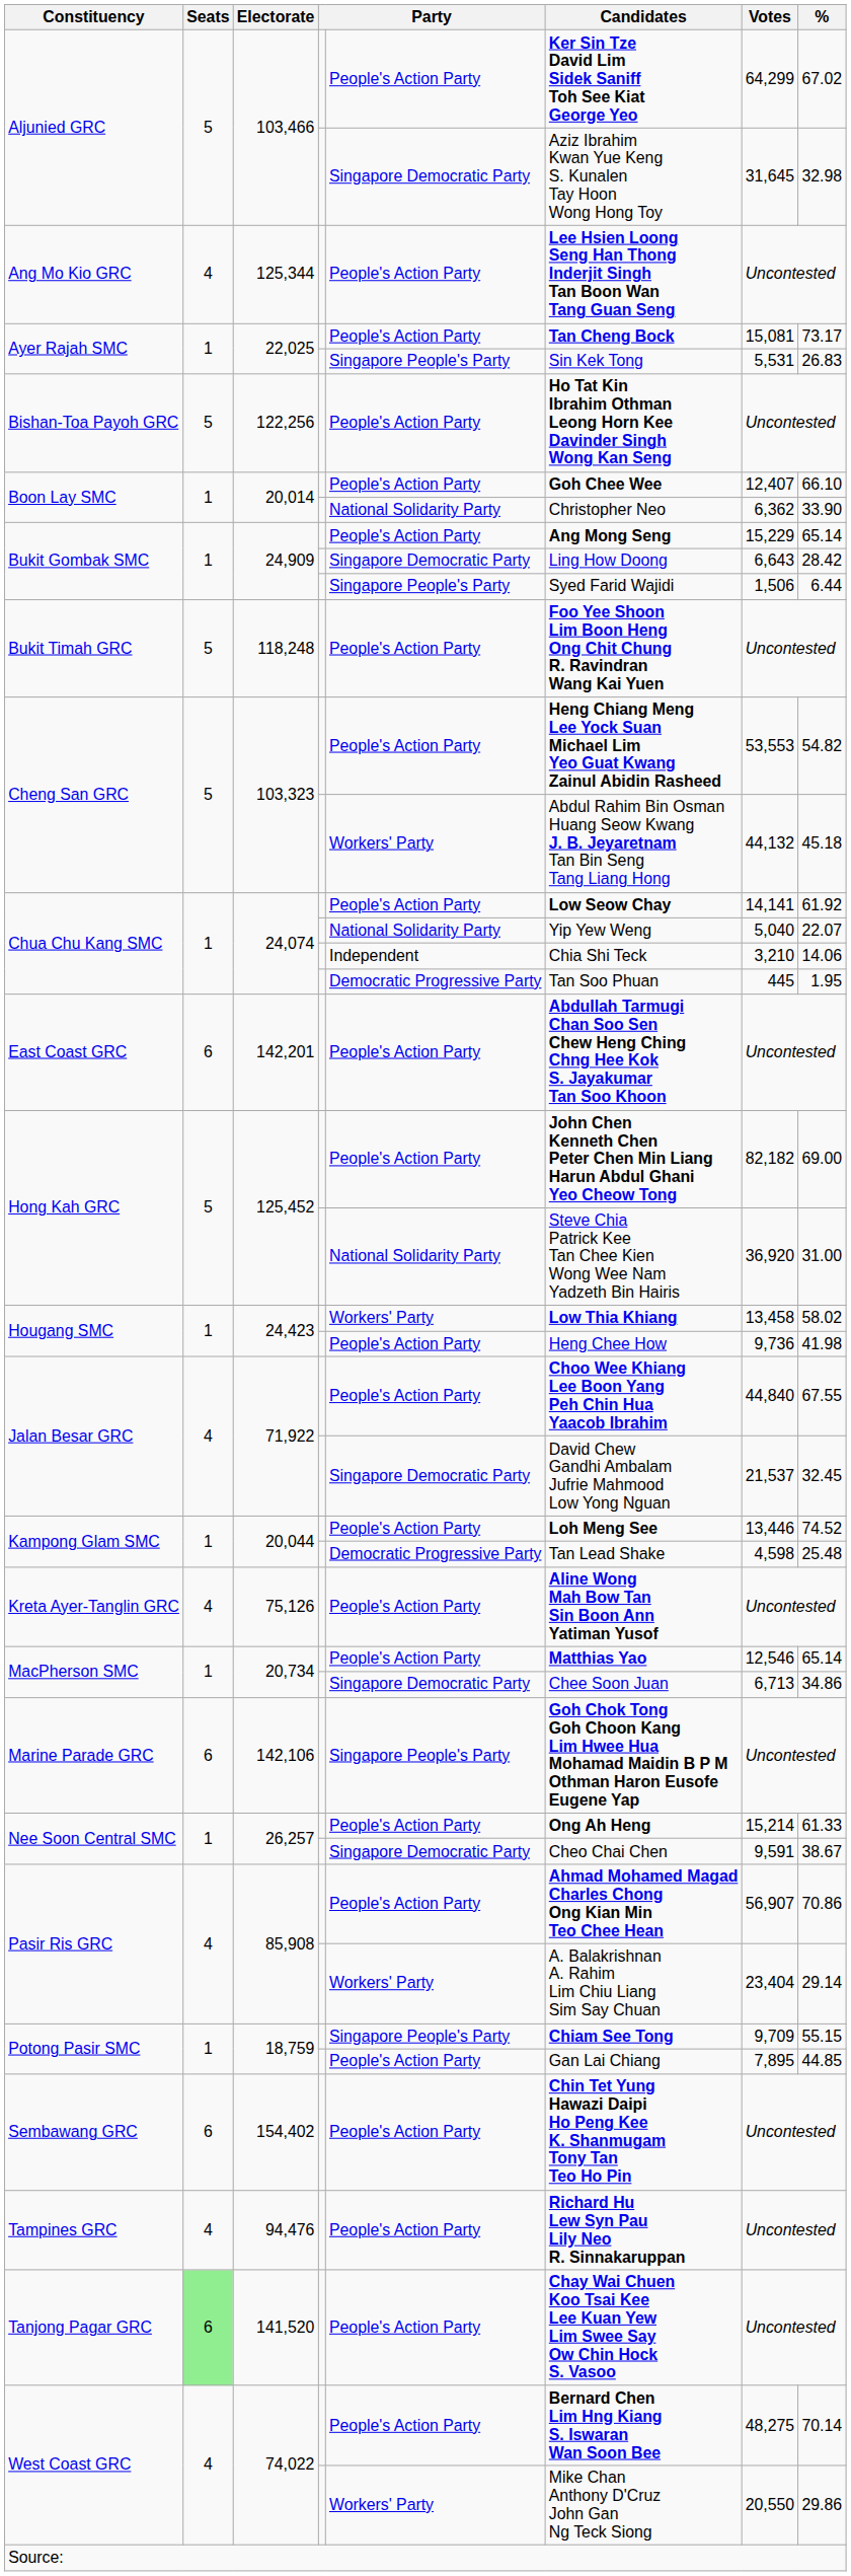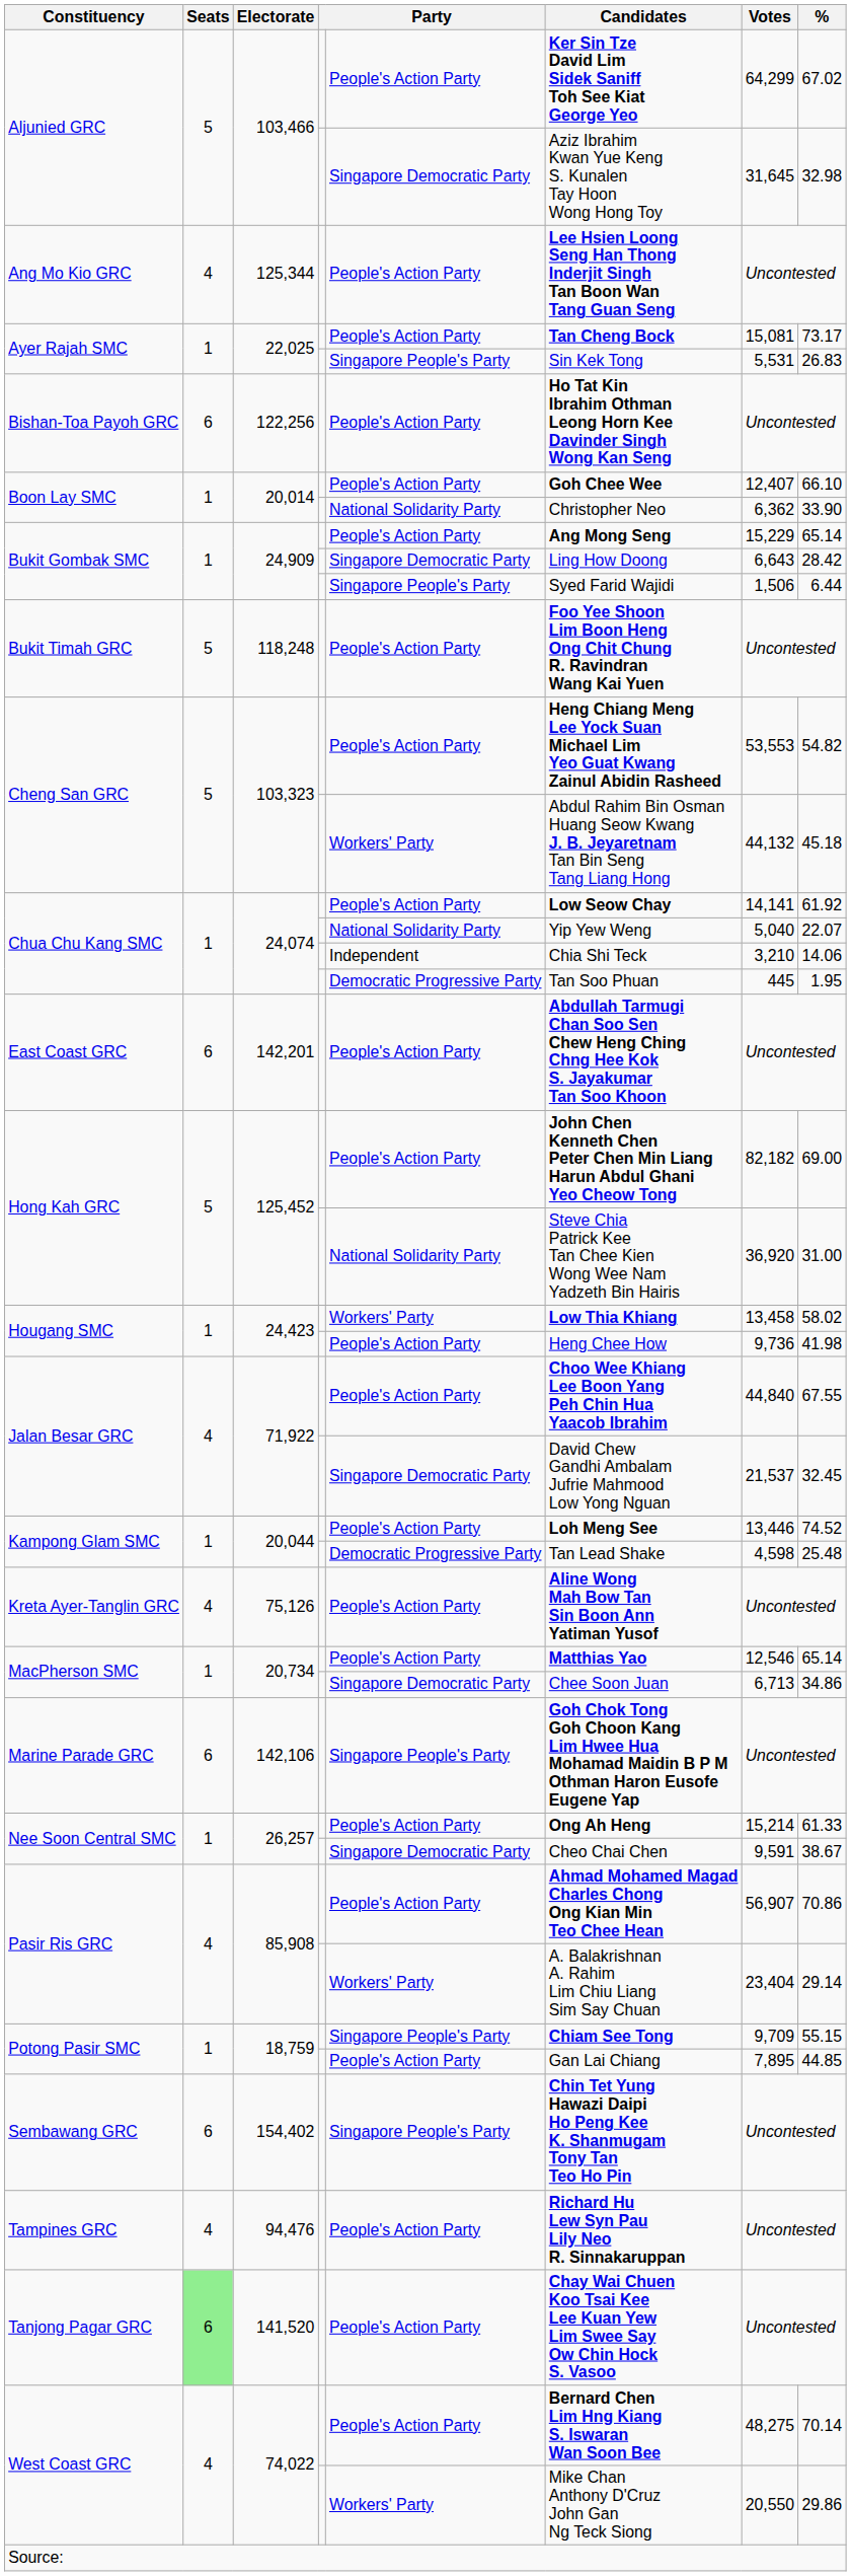Bishan-Toa Payoh GRC | Seats: 5 -> 6
Sembawang GRC | column 5: People's Action Party -> Singapore People's Party
